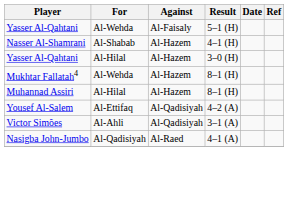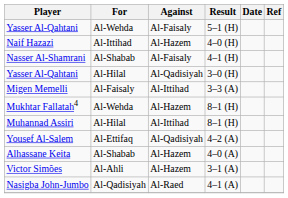+ row: Naif Hazazi | Al-Ittihad | Al-Hazem | 4–0 (H)
Nasser Al-Shamrani | Against: Al-Hazem -> Al-Faisaly
Yasser Al-Qahtani / 3–0 (H) | Against: Al-Hazem -> Al-Qadisiyah
+ row: Migen Memelli | Al-Faisaly | Al-Ittihad | 3–3 (A)
Muhannad Assiri | Against: Al-Hazem -> Al-Ittihad
+ row: Alhassane Keita | Al-Shabab | Al-Hazem | 4–0 (A)
Victor Simões | Against: Al-Qadisiyah -> Al-Hazem
